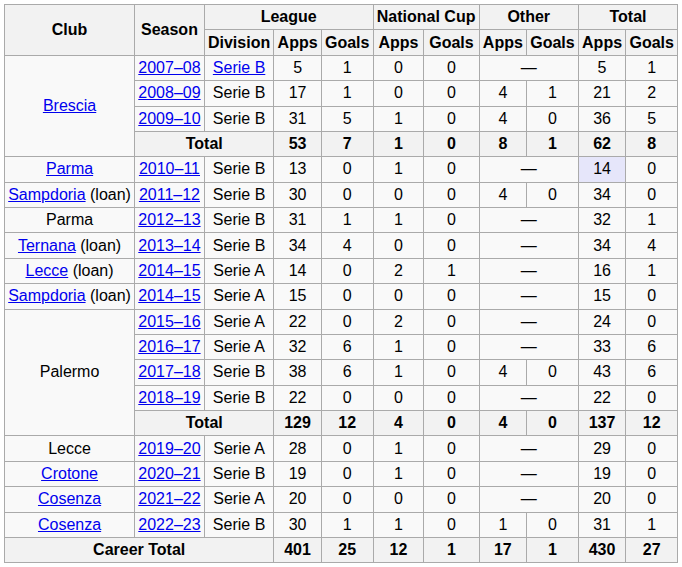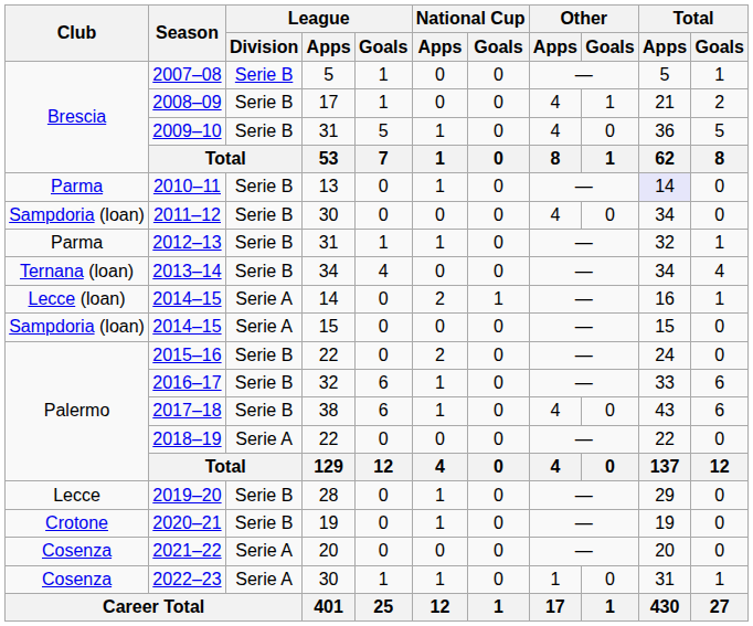2015–16 | League / Division: Serie A -> Serie B
2016–17 | League / Division: Serie A -> Serie B
2018–19 | League / Division: Serie B -> Serie A
2019–20 | League / Division: Serie A -> Serie B
2022–23 | League / Division: Serie B -> Serie A
